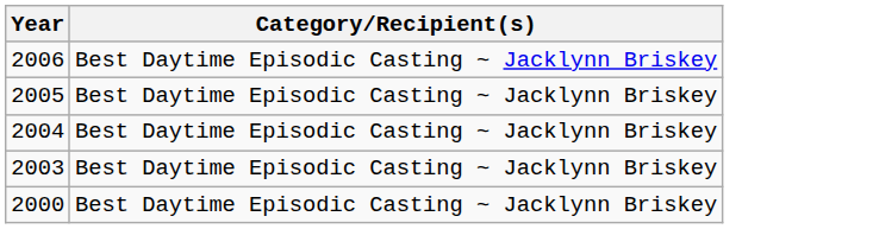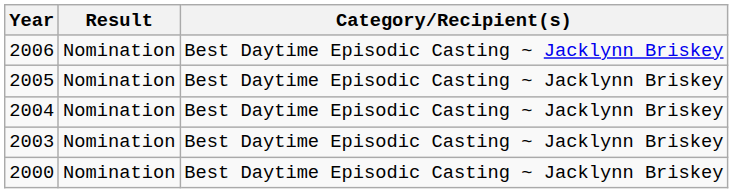+ column: Result | Nomination | Nomination | Nomination | Nomination | Nomination
